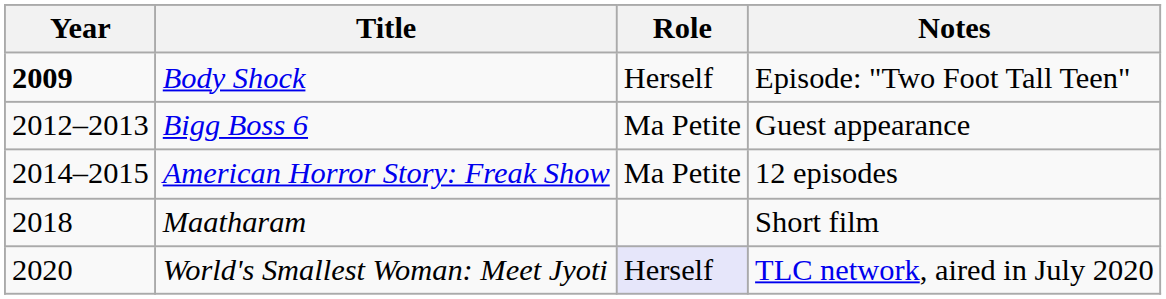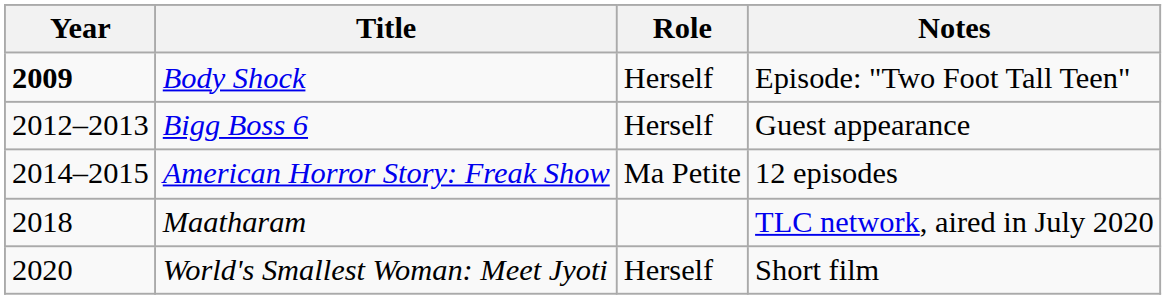Bigg Boss 6 | Role: Ma Petite -> Herself
Maatharam | Notes: Short film -> TLC network, aired in July 2020
World's Smallest Woman: Meet Jyoti | Role: lavender background -> no background
World's Smallest Woman: Meet Jyoti | Notes: TLC network, aired in July 2020 -> Short film
